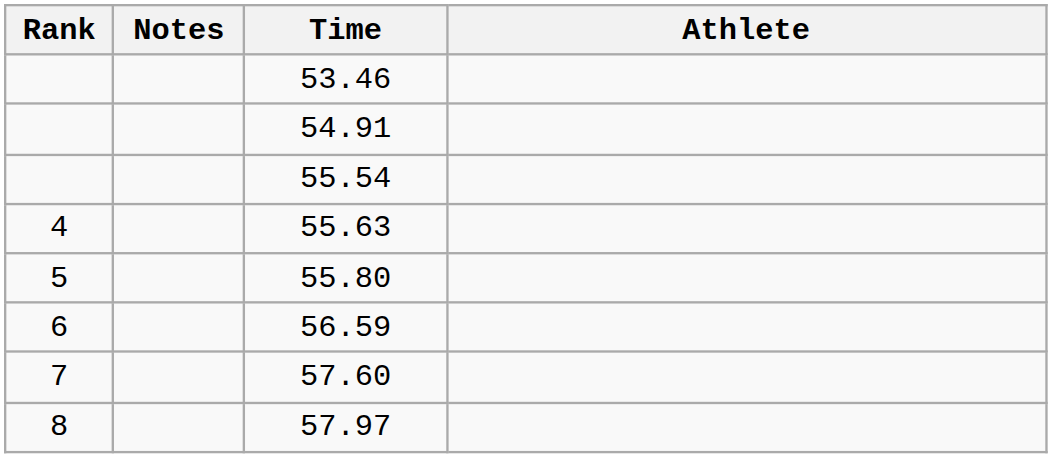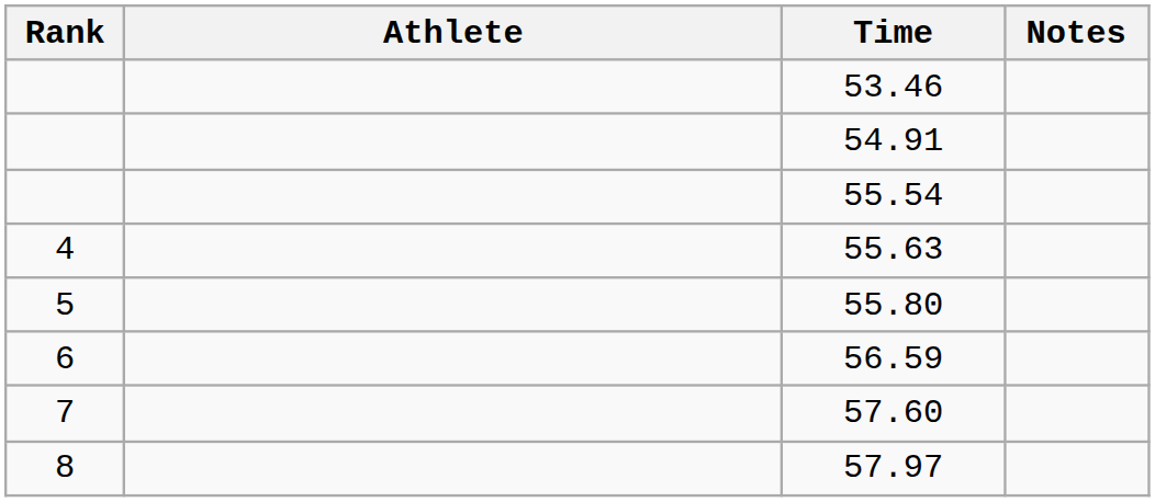columns swapped: Athlete <-> Notes
